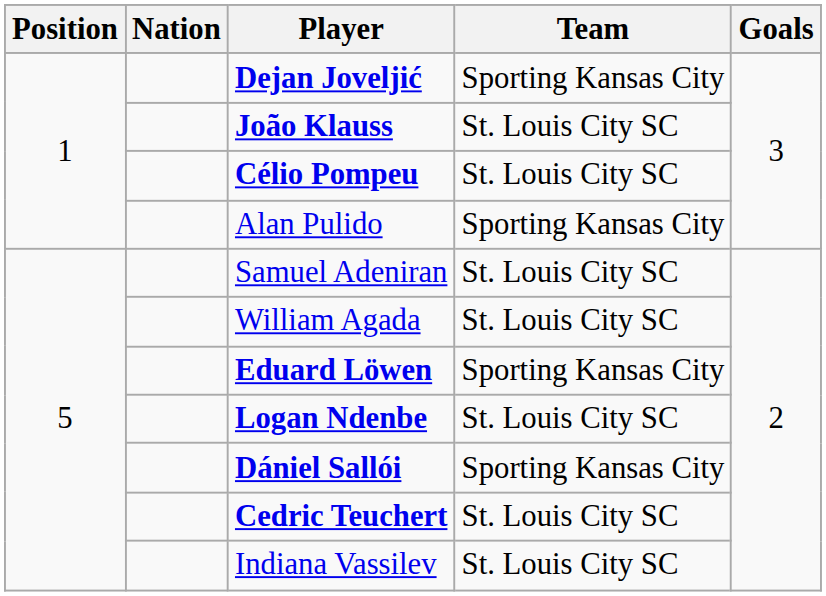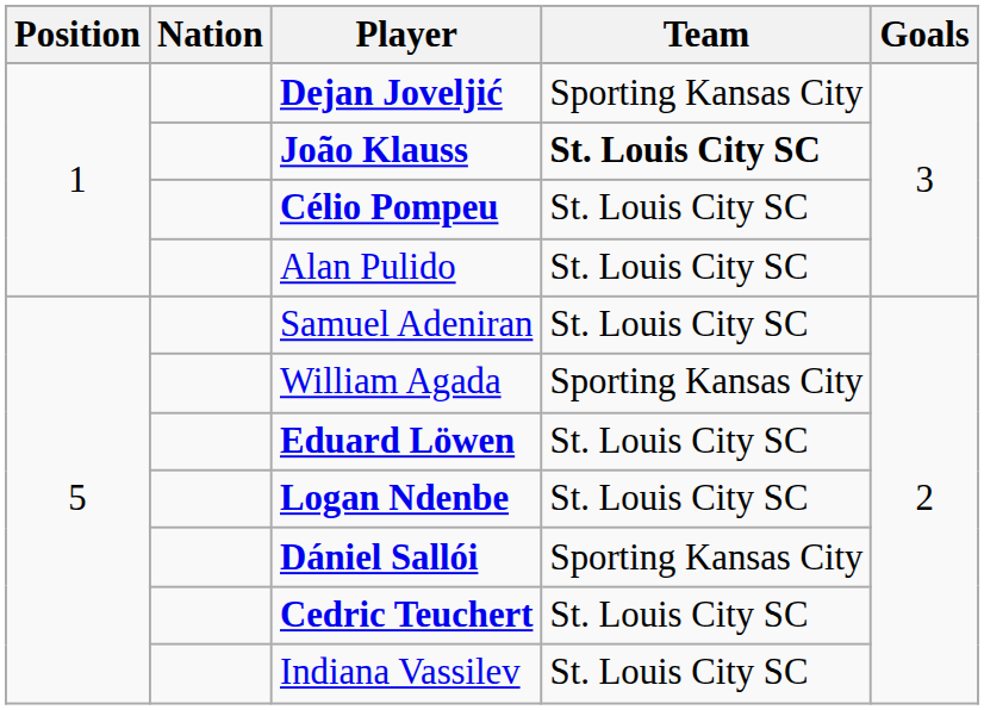João Klauss | Team: normal -> bold
Alan Pulido | Team: Sporting Kansas City -> St. Louis City SC
William Agada | Team: St. Louis City SC -> Sporting Kansas City
Eduard Löwen | Team: Sporting Kansas City -> St. Louis City SC
